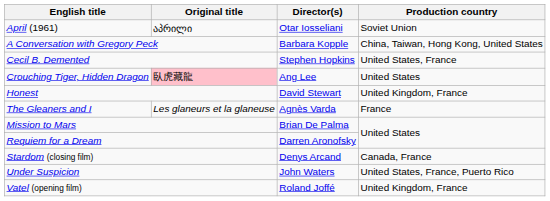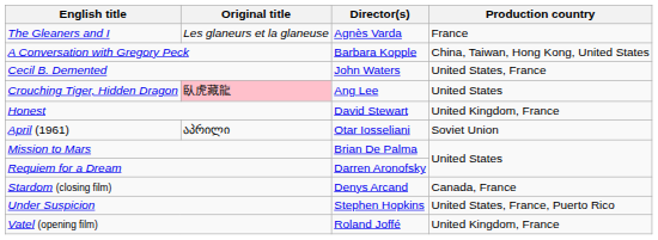rows swapped: April (1961) <-> The Gleaners and I
Cecil B. Demented | Director(s): Stephen Hopkins -> John Waters
Under Suspicion | Director(s): John Waters -> Stephen Hopkins
